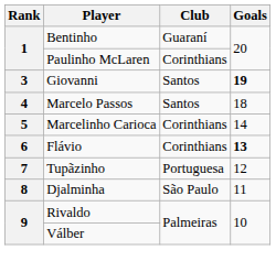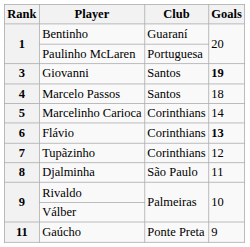Paulinho McLaren | Club: Corinthians -> Portuguesa
Tupãzinho | Club: Portuguesa -> Corinthians
+ row: 11 | Gaúcho | Ponte Preta | 9
